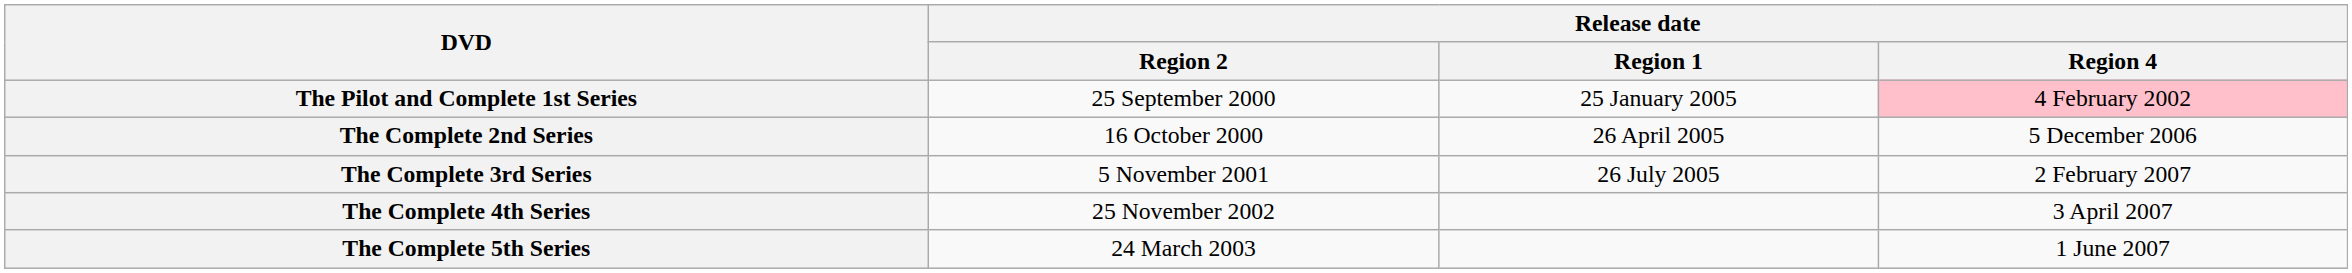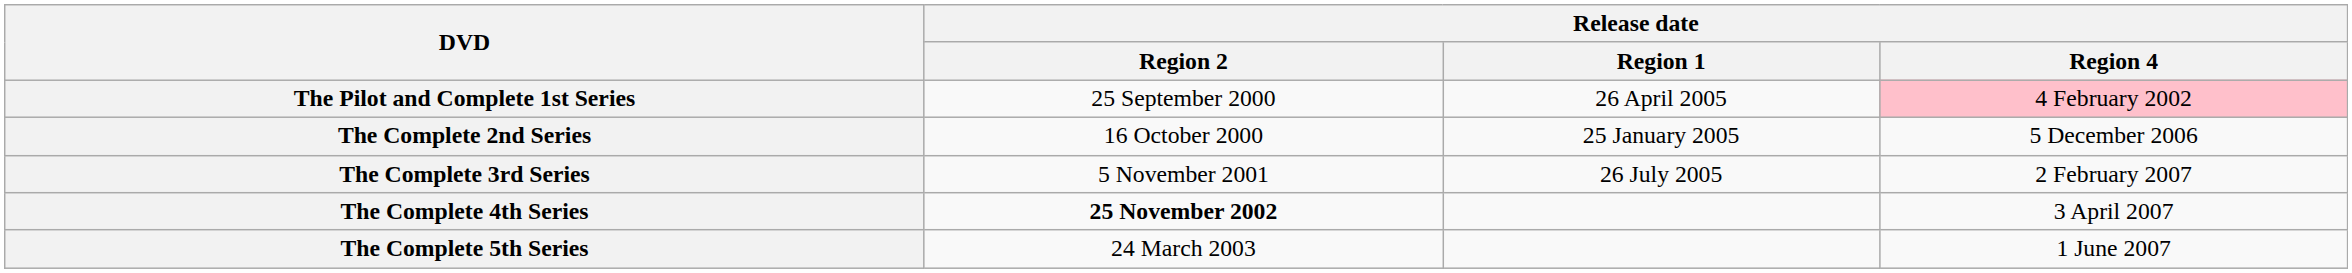The Pilot and Complete 1st Series | Release date / Region 1: 25 January 2005 -> 26 April 2005
The Complete 2nd Series | Release date / Region 1: 26 April 2005 -> 25 January 2005
The Complete 4th Series | Release date / Region 2: normal -> bold
